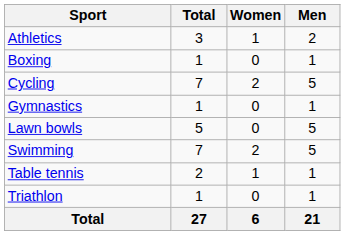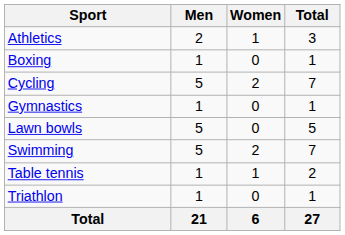columns swapped: Men <-> Total
